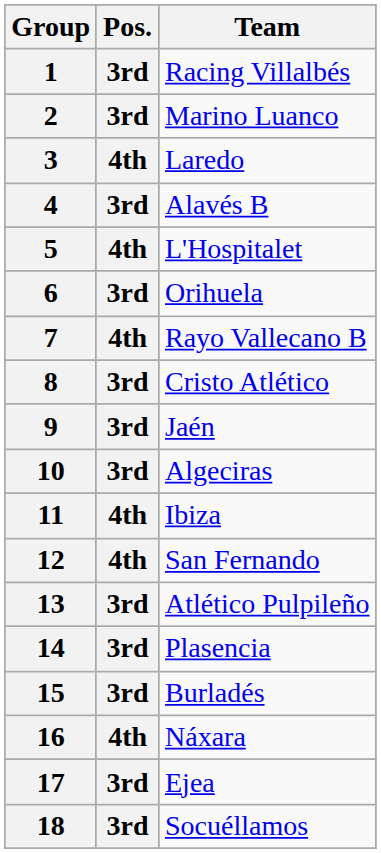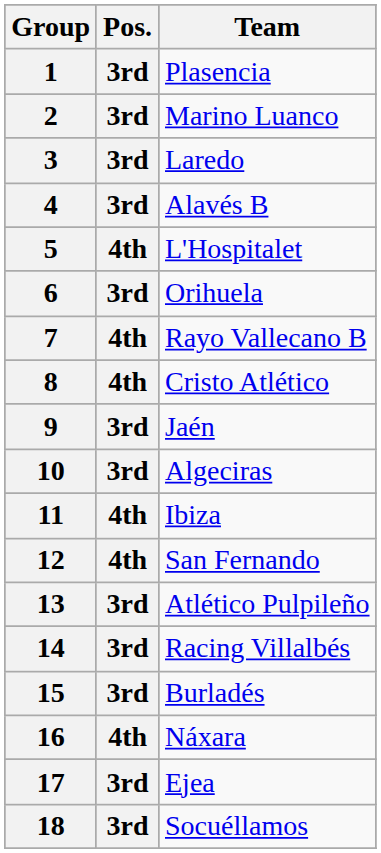1 | Team: Racing Villalbés -> Plasencia
3 | Pos.: 4th -> 3rd
8 | Pos.: 3rd -> 4th
14 | Team: Plasencia -> Racing Villalbés
